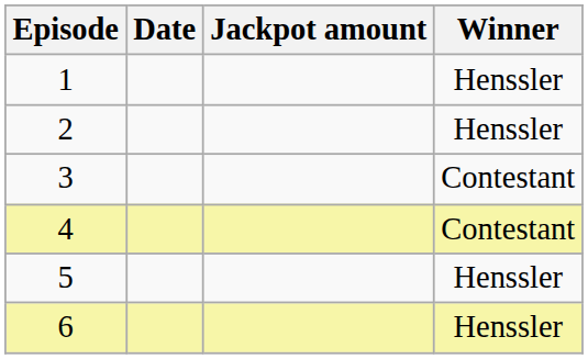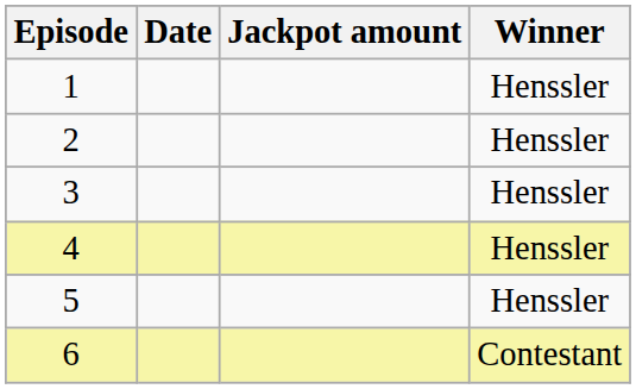3 | Winner: Contestant -> Henssler
4 | Winner: Contestant -> Henssler
6 | Winner: Henssler -> Contestant
